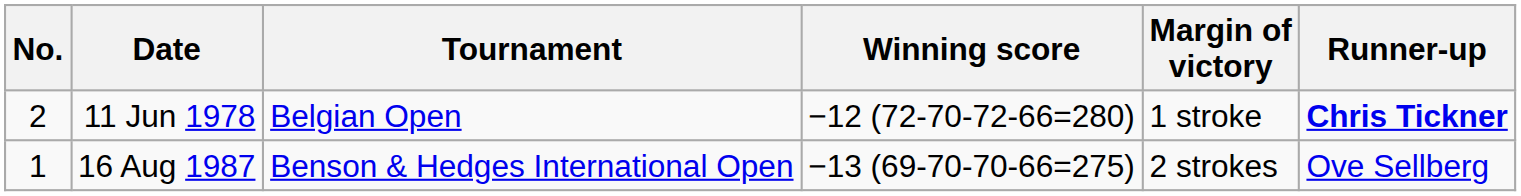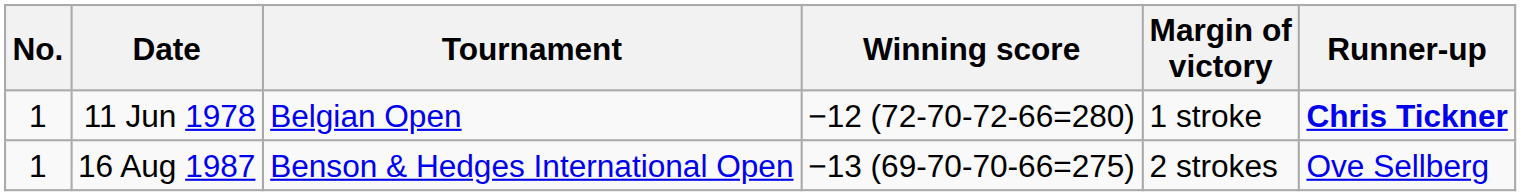11 Jun 1978 | No.: 2 -> 1
